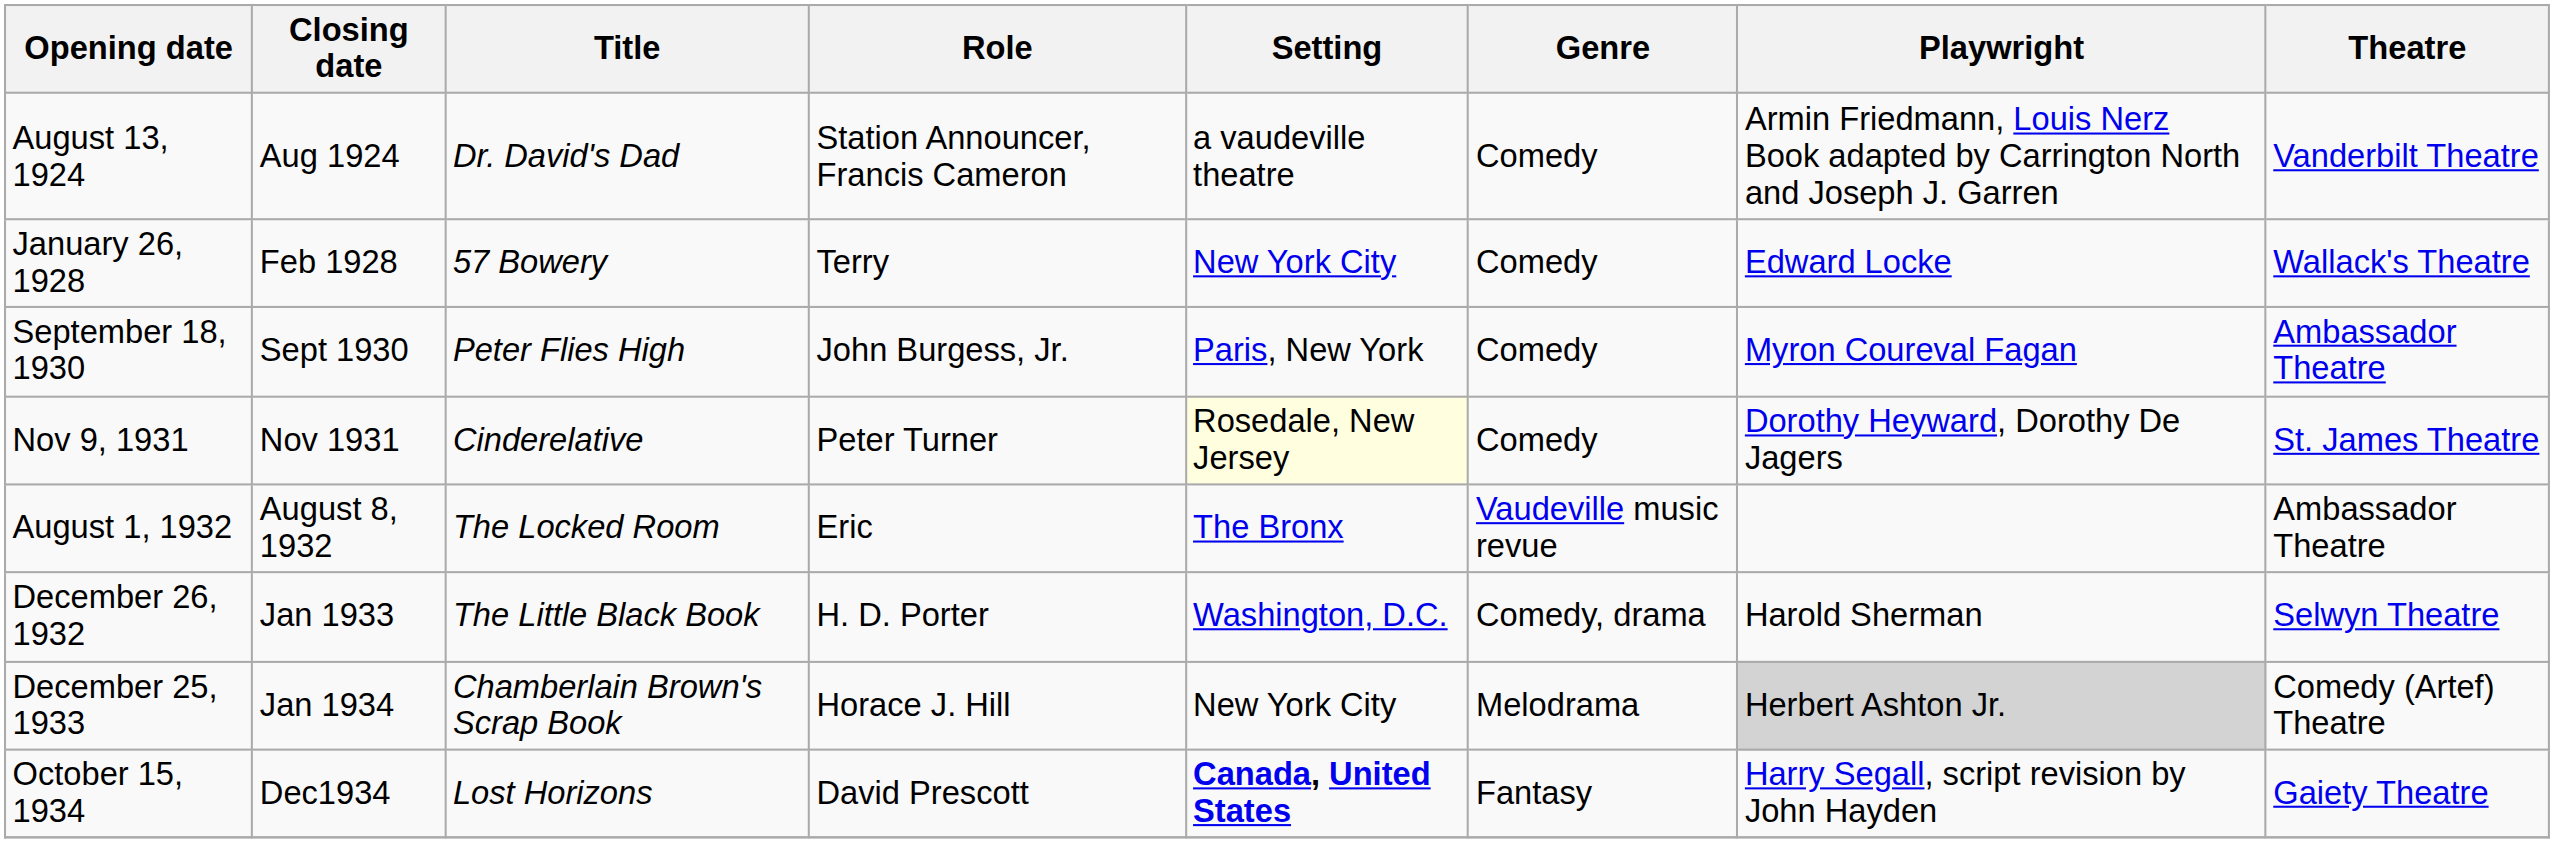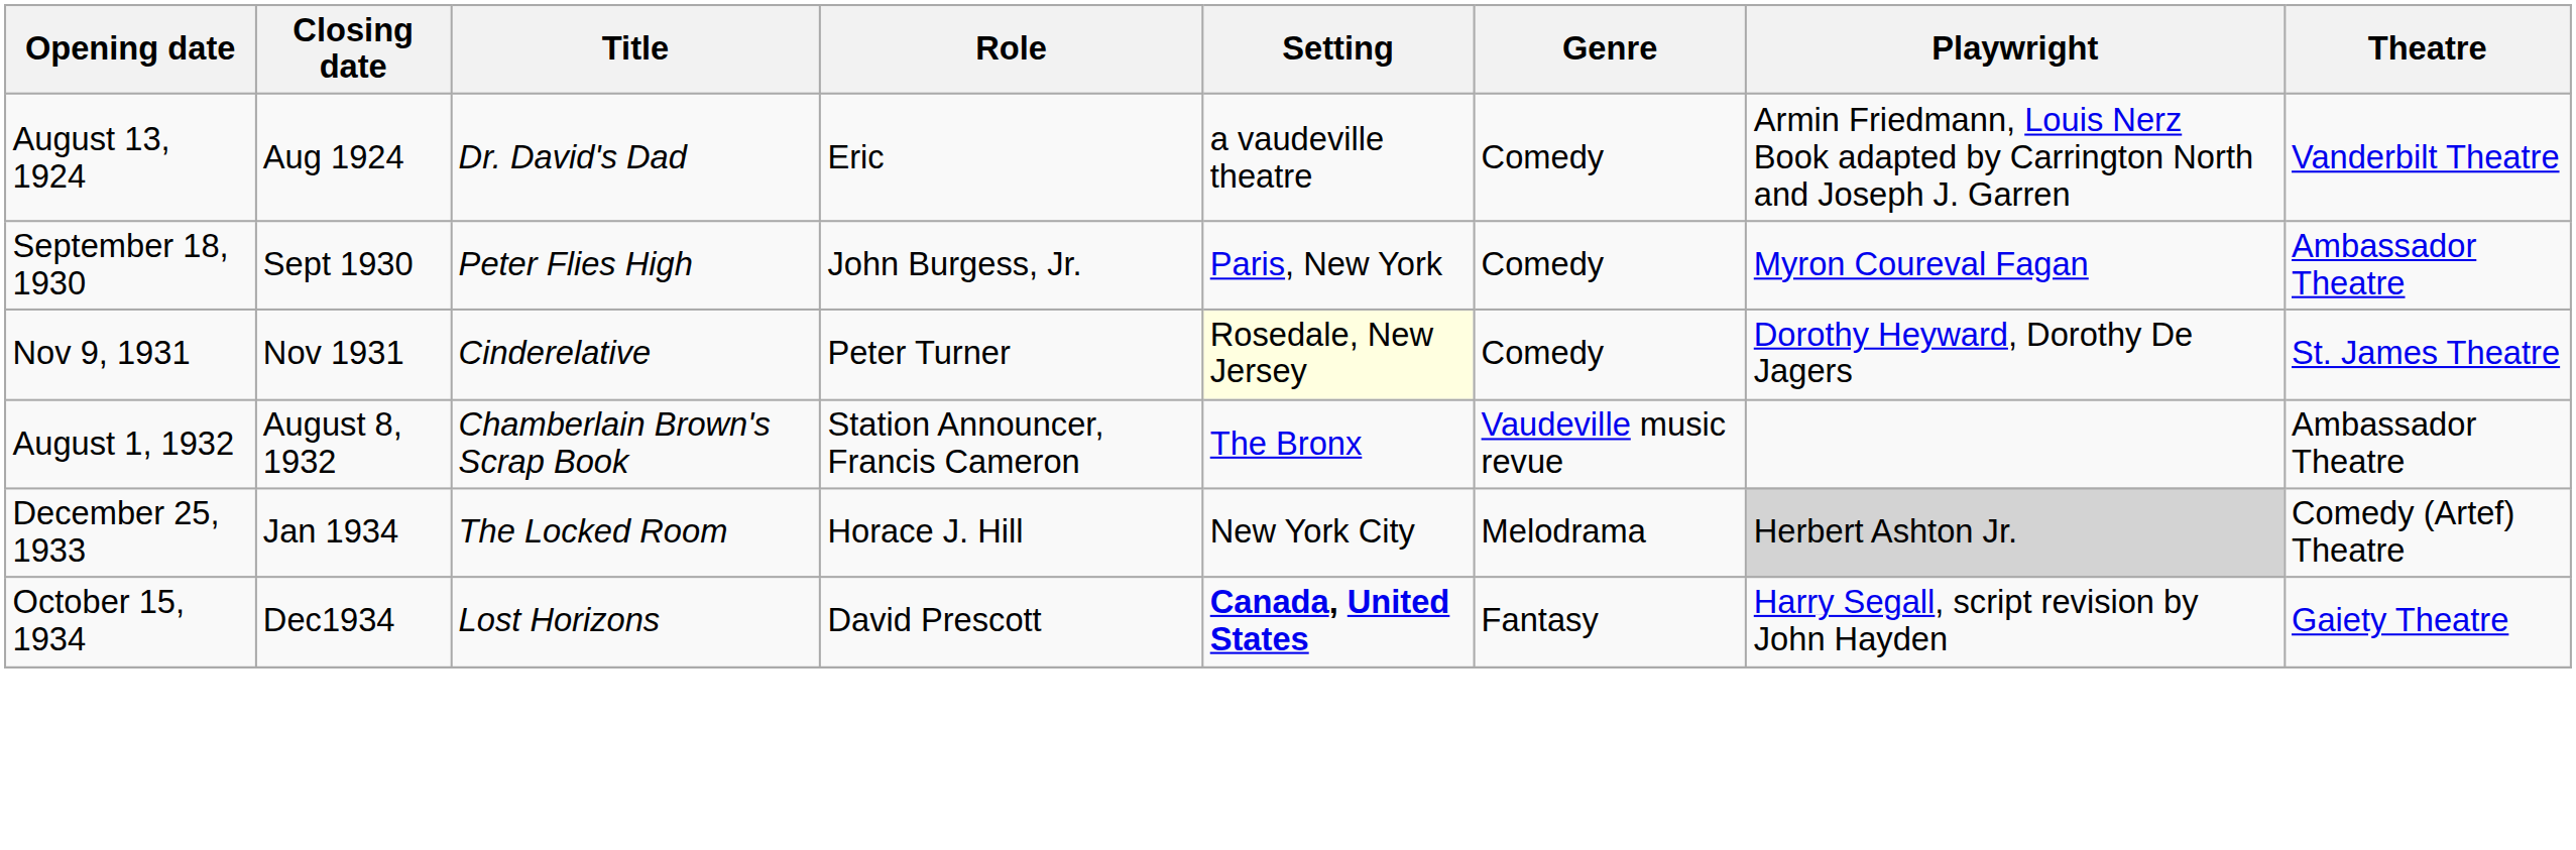August 13, 1924 | Role: Station Announcer, Francis Cameron -> Eric
- row: January 26, 1928 | Feb 1928 | 57 Bowery | Terry | New York City | Comedy | Edward Locke | Wallack's Theatre
August 1, 1932 | Title: The Locked Room -> Chamberlain Brown's Scrap Book
August 1, 1932 | Role: Eric -> Station Announcer, Francis Cameron
- row: December 26, 1932 | Jan 1933 | The Little Black Book | H. D. Porter | Washington, D.C. | Comedy, drama | Harold Sherman | Selwyn Theatre
December 25, 1933 | Title: Chamberlain Brown's Scrap Book -> The Locked Room
